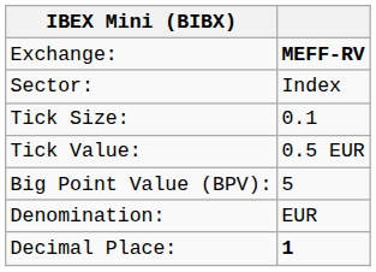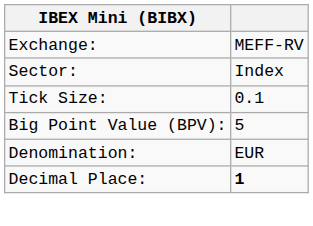Exchange: | column 2: bold -> normal
- row: Tick Value: | 0.5 EUR
